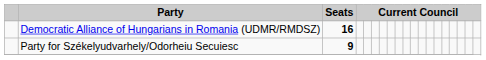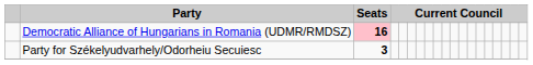Democratic Alliance of Hungarians in Romania (UDMR/RMDSZ) | Seats: no background -> pink background
Party for Székelyudvarhely/Odorheiu Secuiesc | Seats: 9 -> 3
